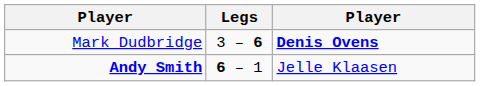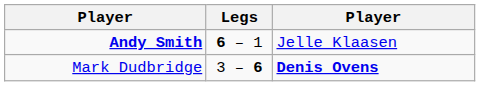rows swapped: Andy Smith <-> Mark Dudbridge
